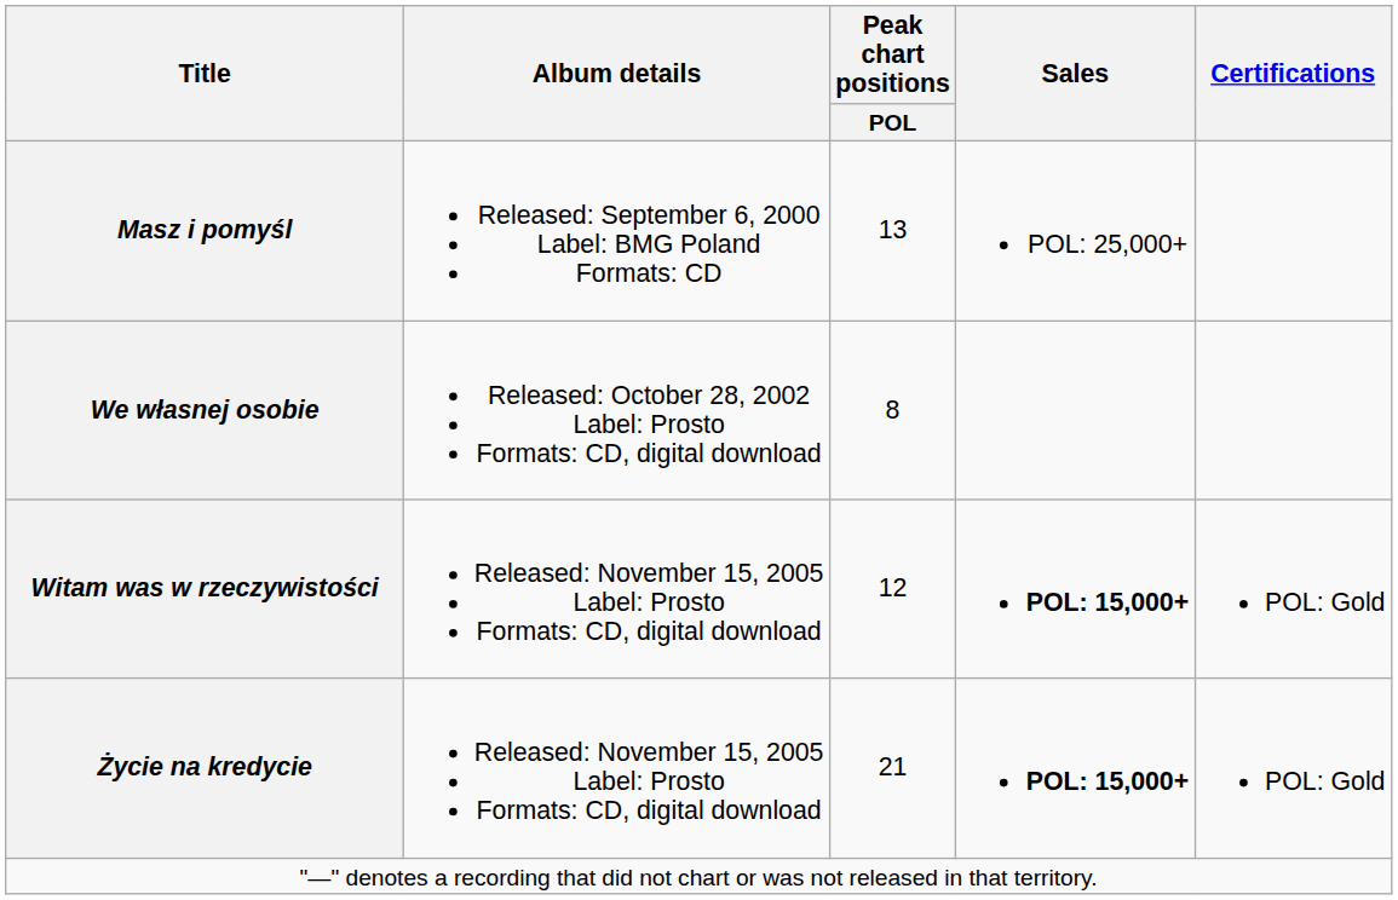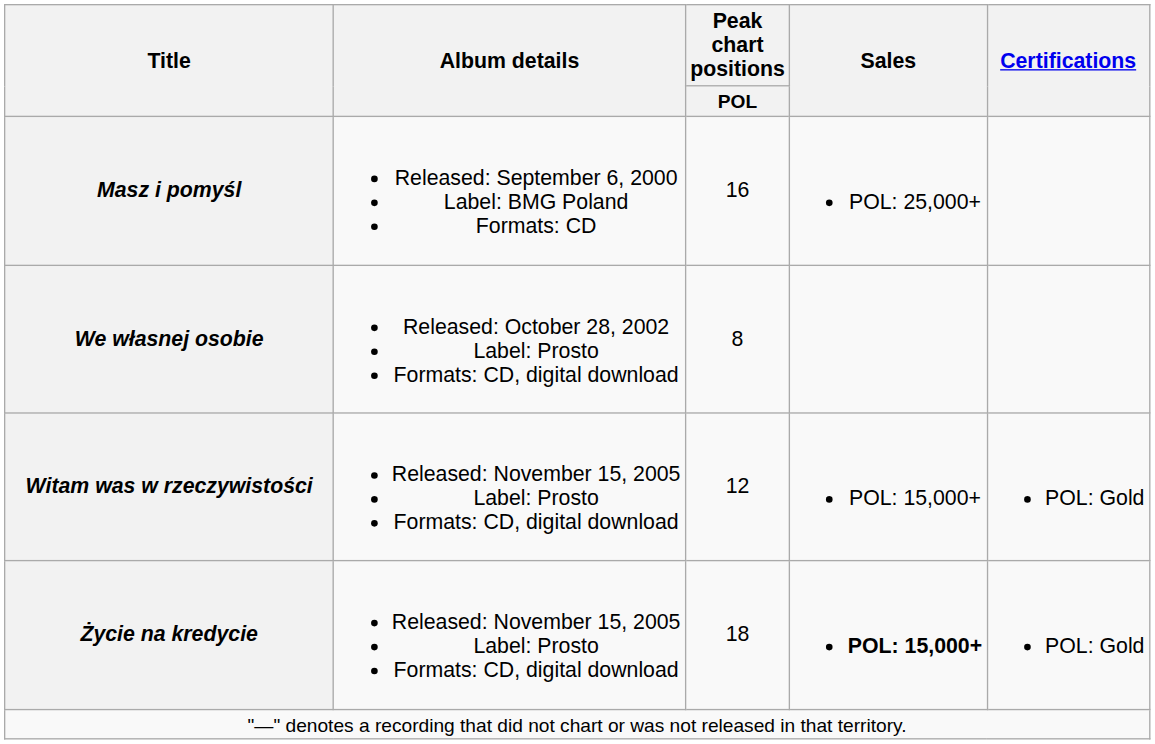Masz i pomyśl | Peak chart positions / POL: 13 -> 16
Witam was w rzeczywistości | Sales: bold -> normal
Życie na kredycie | Peak chart positions / POL: 21 -> 18
